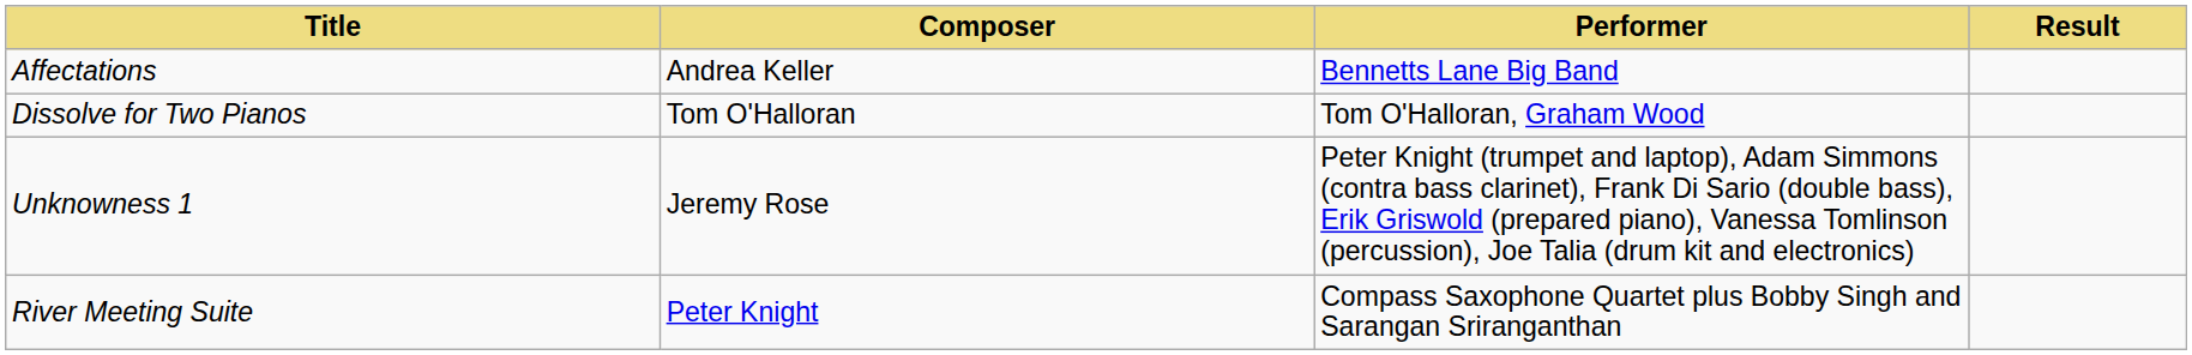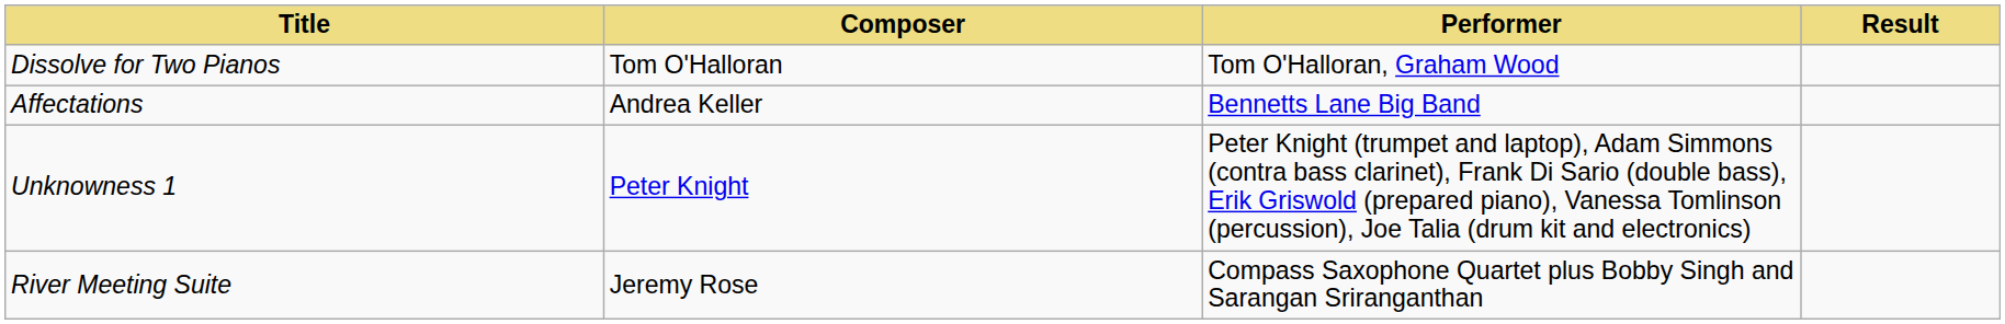rows swapped: Affectations <-> Dissolve for Two Pianos
Unknowness 1 | Composer: Jeremy Rose -> Peter Knight
River Meeting Suite | Composer: Peter Knight -> Jeremy Rose
